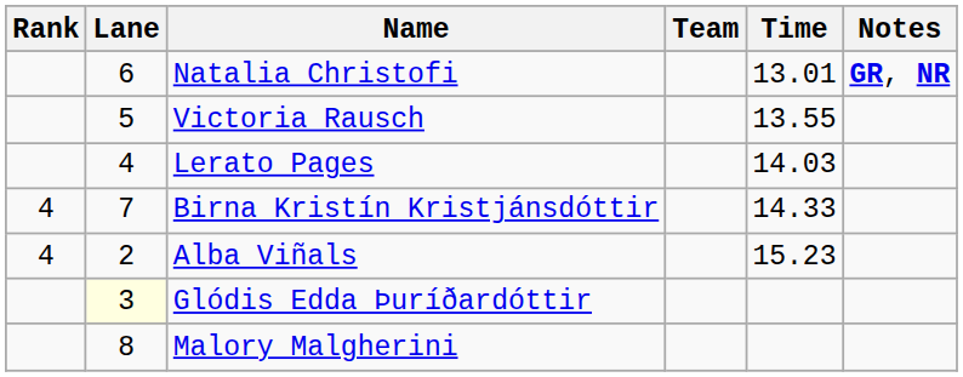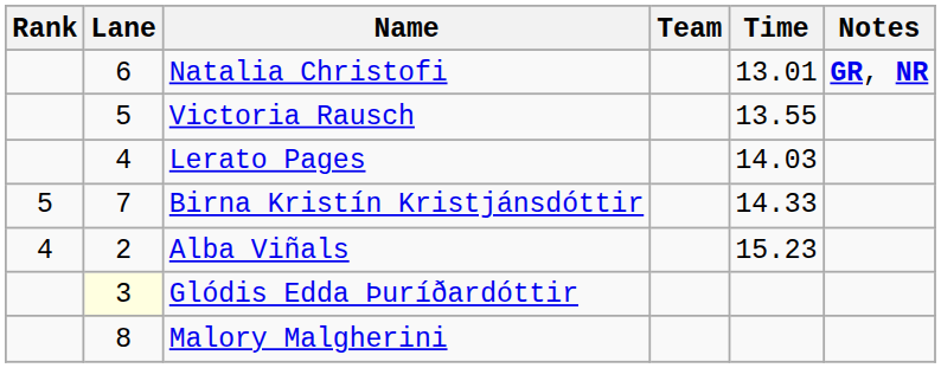Birna Kristín Kristjánsdóttir | Rank: 4 -> 5
